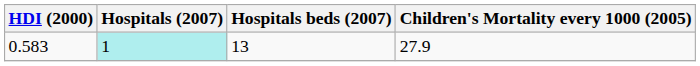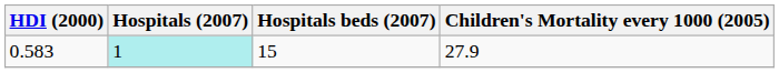0.583 | Hospitals beds (2007): 13 -> 15
